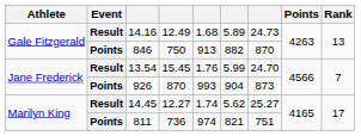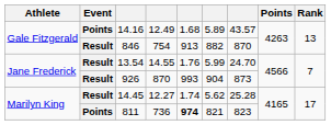14.16 | Event: Result -> Points
14.16 | column 7: 24.73 -> 43.57
846 | Event: Points -> Result
846 | column 4: 750 -> 754
13.54 | column 4: 15.45 -> 14.55
926 | Event: Points -> Result
14.45 | column 7: 25.27 -> 25.28
811 | column 5: normal -> bold
811 | column 7: 751 -> 823
